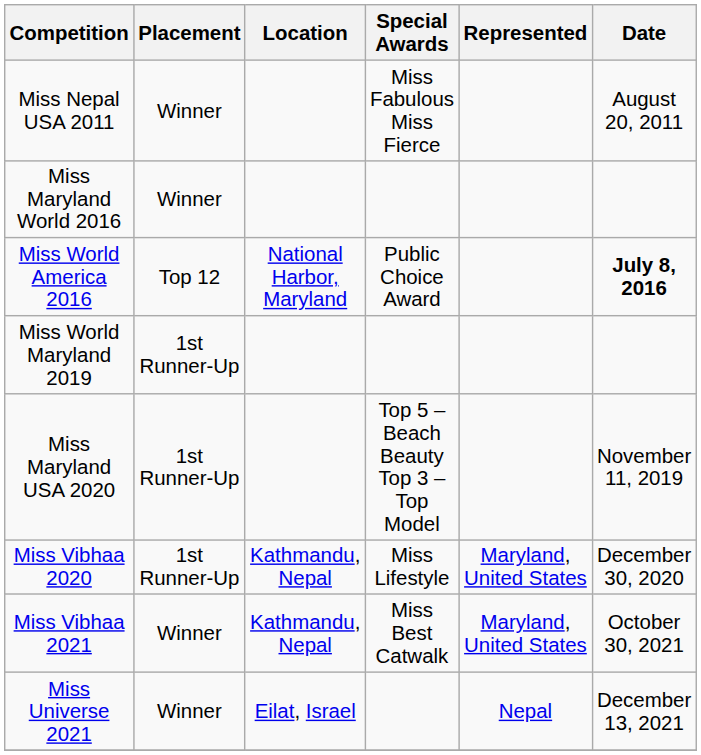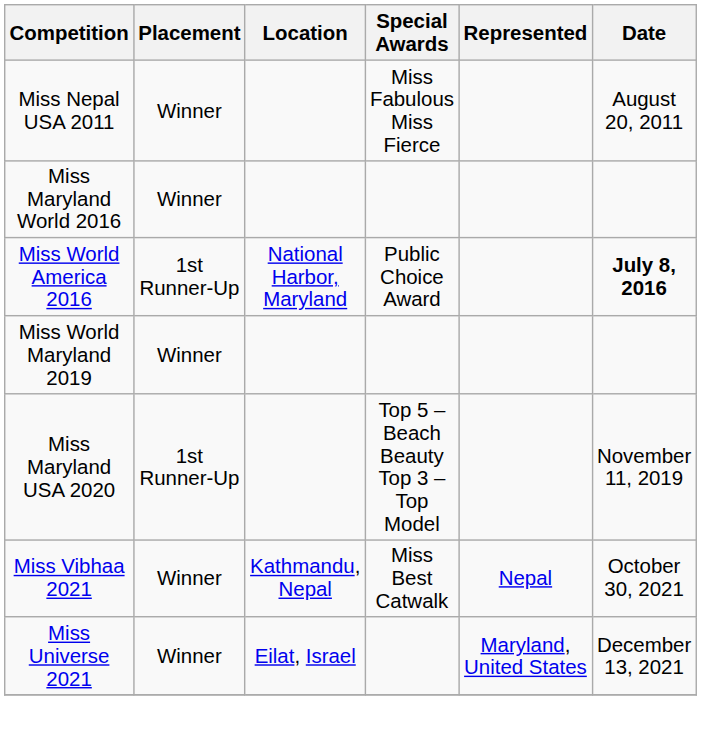Miss World America 2016 | Placement: Top 12 -> 1st Runner-Up
Miss World Maryland 2019 | Placement: 1st Runner-Up -> Winner
- row: Miss Vibhaa 2020 | 1st Runner-Up | Kathmandu, Nepal | Miss Lifestyle | Maryland, United States | December 30, 2020
Miss Vibhaa 2021 | Represented: Maryland, United States -> Nepal
Miss Universe 2021 | Represented: Nepal -> Maryland, United States
